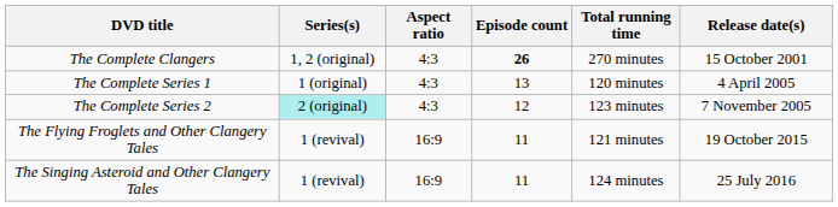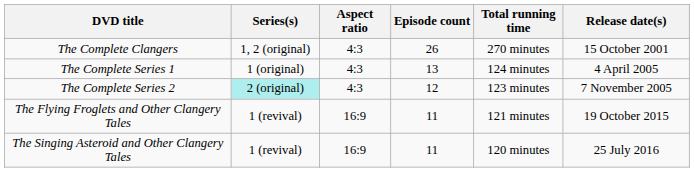The Complete Clangers | Episode count: bold -> normal
The Complete Series 1 | Total running time: 120 minutes -> 124 minutes
The Singing Asteroid and Other Clangery Tales | Total running time: 124 minutes -> 120 minutes
